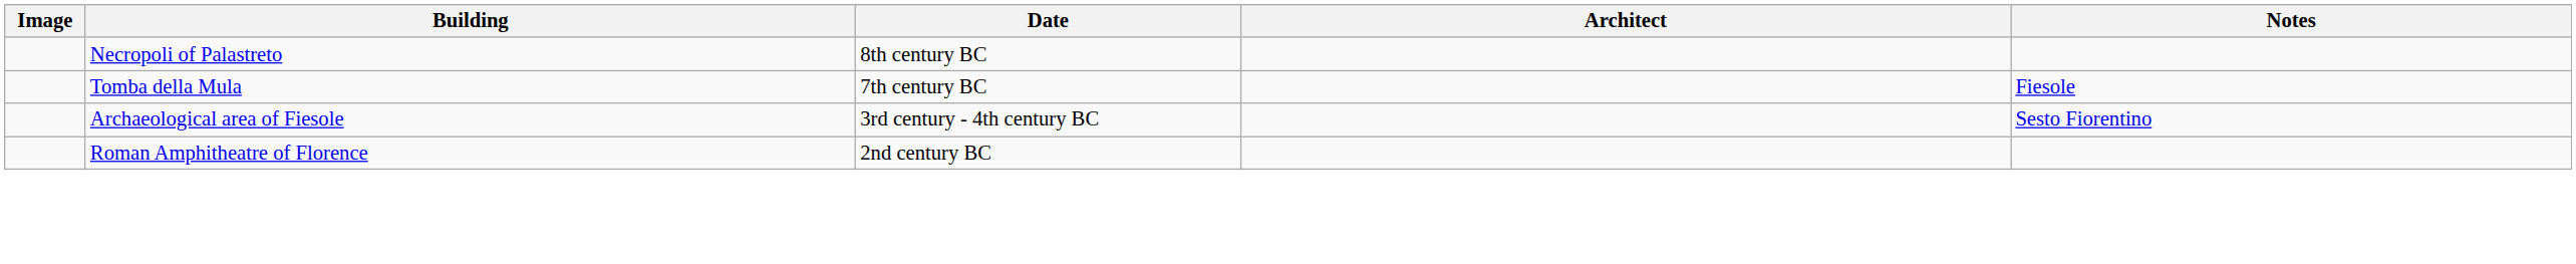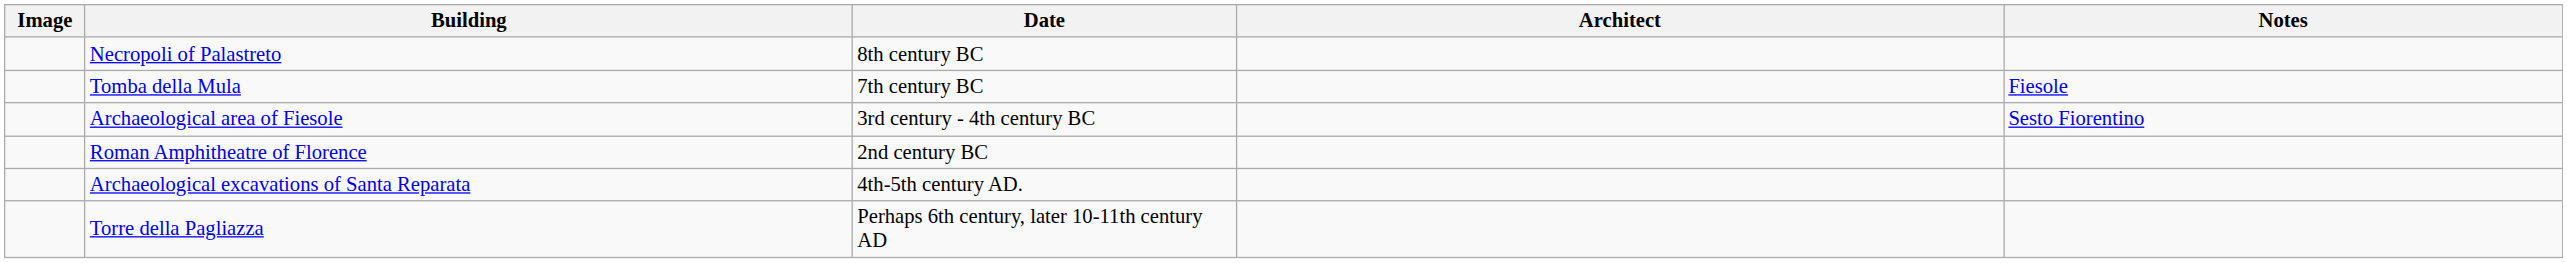+ row: Archaeological excavations of Santa Reparata | 4th-5th century AD.
+ row: Torre della Pagliazza | Perhaps 6th century, later 10-11th century AD
